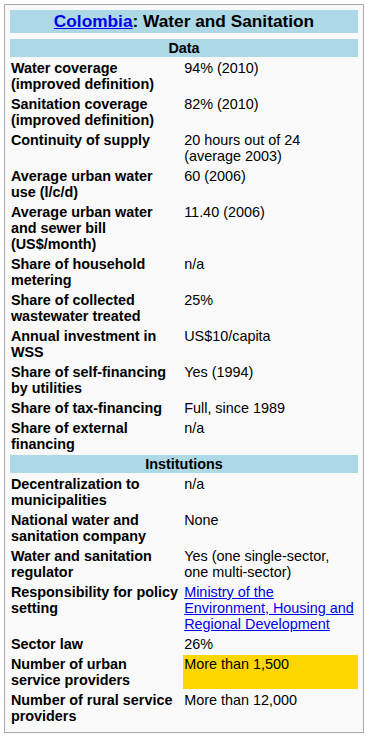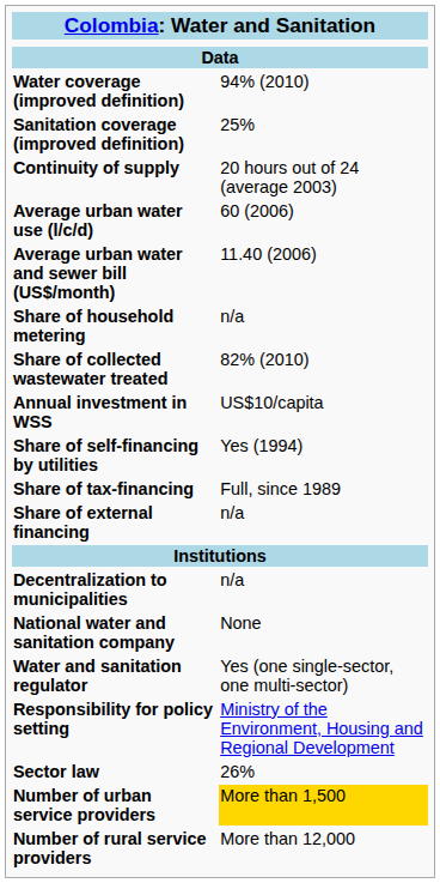Sanitation coverage (improved definition) | column 2: 82% (2010) -> 25%
Share of collected wastewater treated | column 2: 25% -> 82% (2010)
